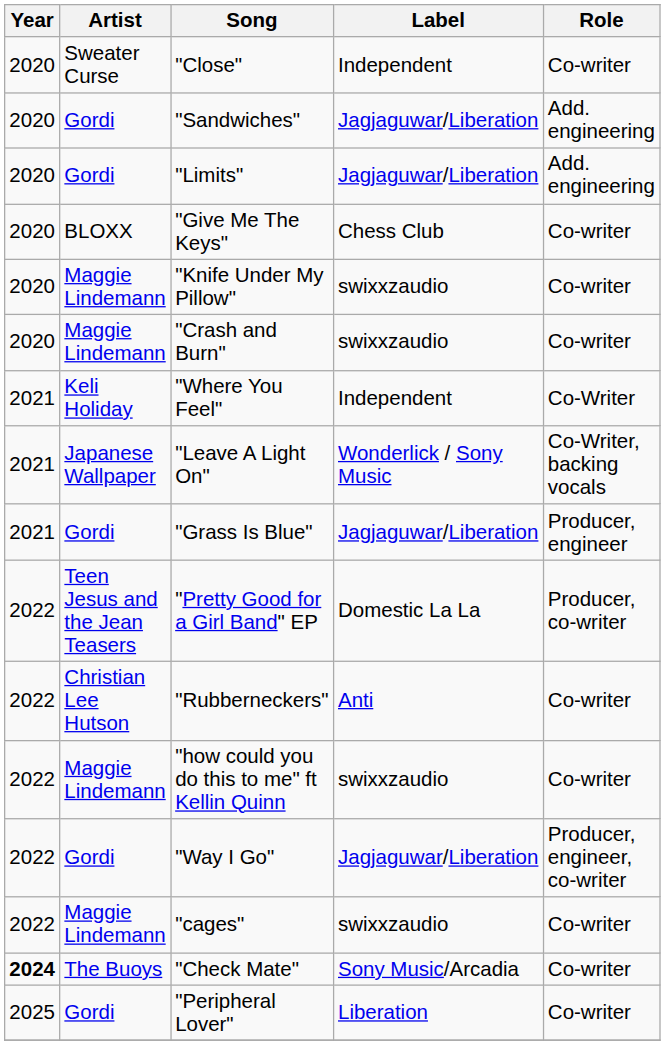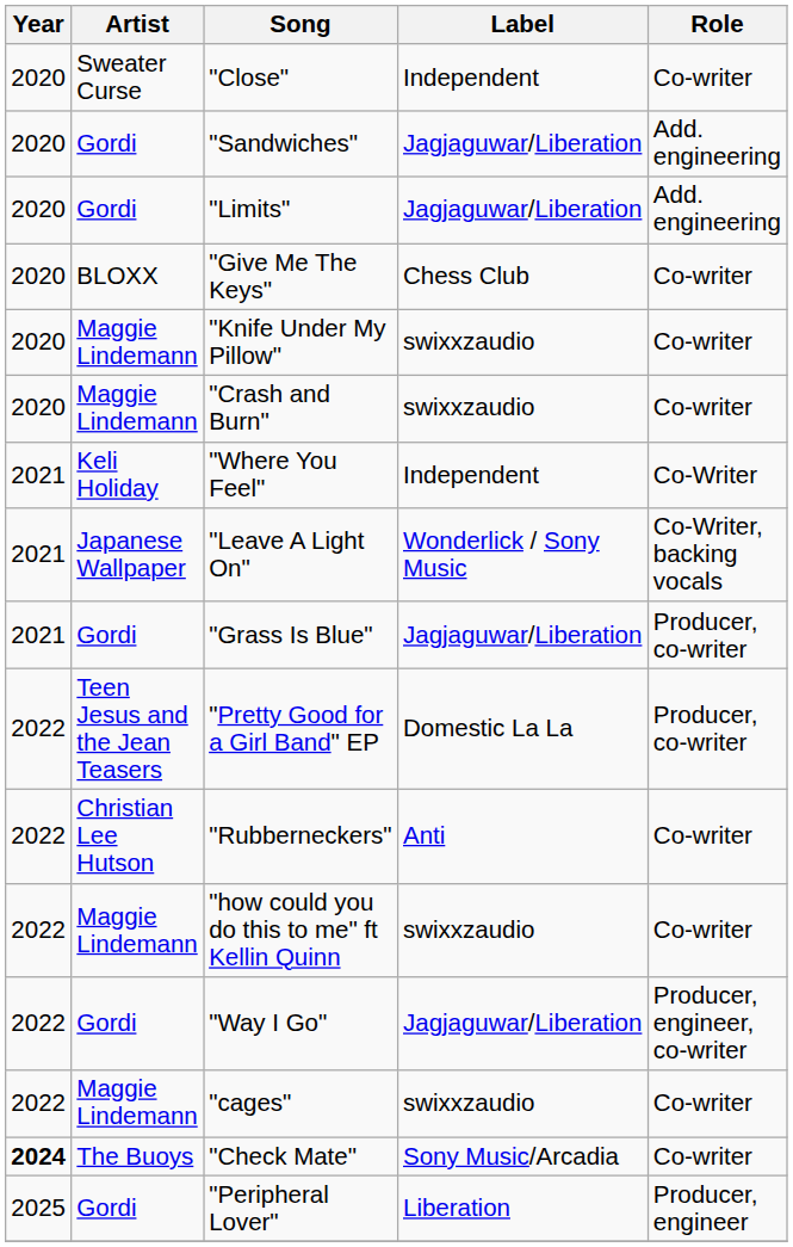"Grass Is Blue" | Role: Producer, engineer -> Producer, co-writer
"Peripheral Lover" | Role: Co-writer -> Producer, engineer
